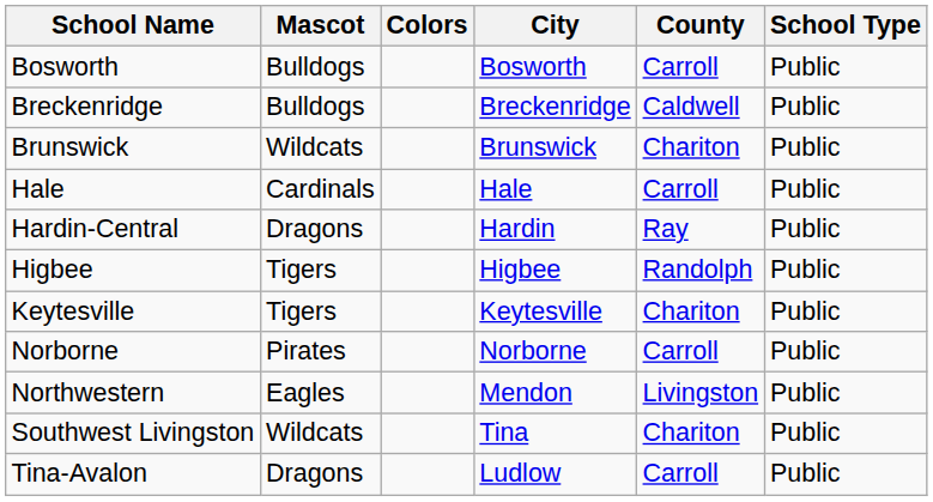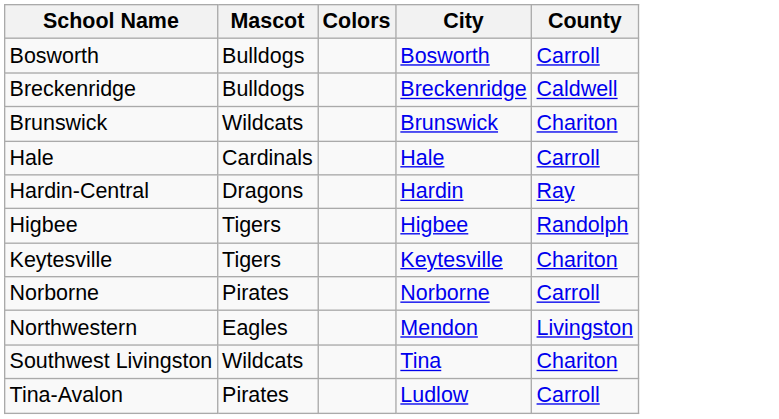- column: School Type | Public | Public | Public | Public | Public | Public | Public | Public | Public | Public | Public
Tina-Avalon | Mascot: Dragons -> Pirates
